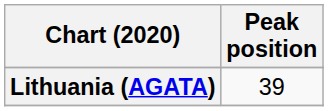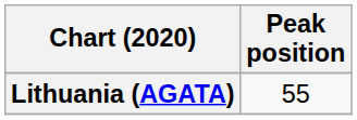Lithuania (AGATA) | Peak position: 39 -> 55
